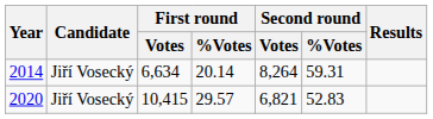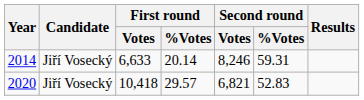2014 | First round / Votes: 6,634 -> 6,633
2014 | Second round / Votes: 8,264 -> 8,246
2020 | First round / Votes: 10,415 -> 10,418
